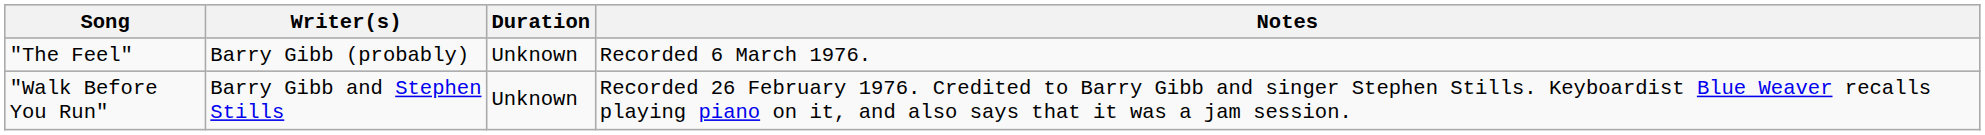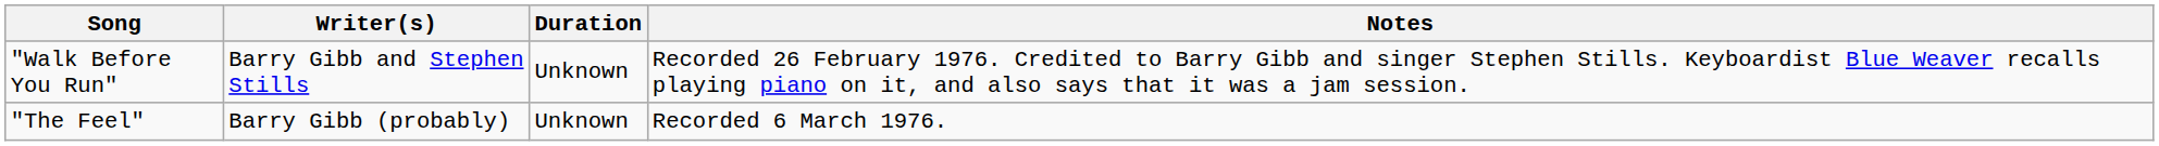rows swapped: "Walk Before You Run" <-> "The Feel"
